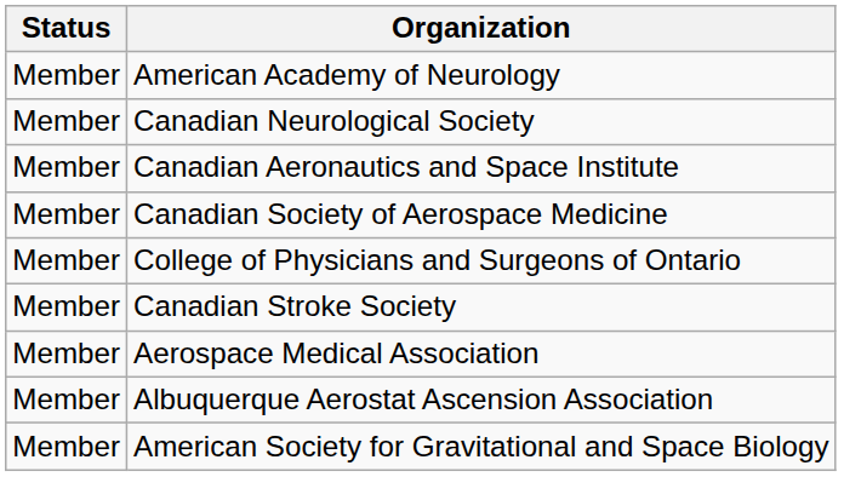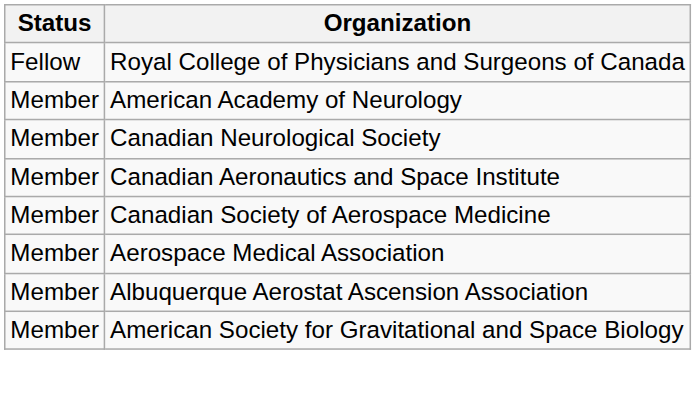+ row: Fellow | Royal College of Physicians and Surgeons of Canada
- row: Member | College of Physicians and Surgeons of Ontario
- row: Member | Canadian Stroke Society
